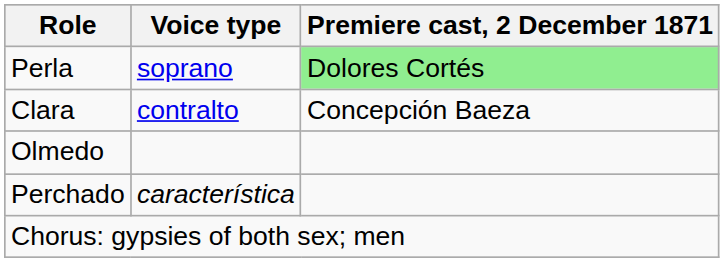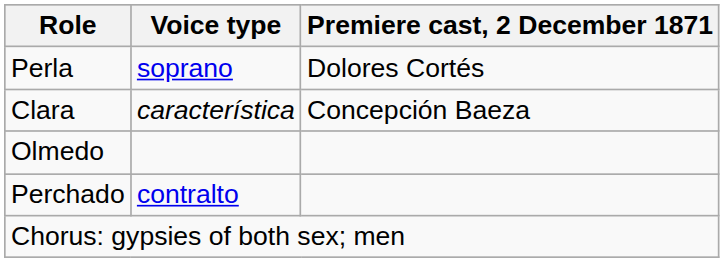Perla | Premiere cast, 2 December 1871: lightgreen background -> no background
Clara | Voice type: contralto -> característica
Perchado | Voice type: característica -> contralto
